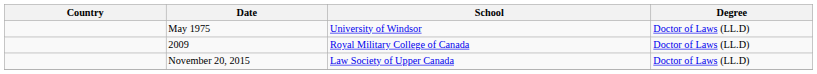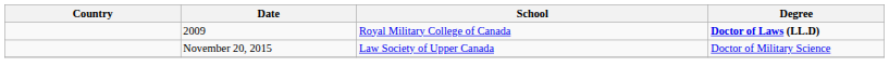- row: May 1975 | University of Windsor | Doctor of Laws (LL.D)
2009 | Degree: normal -> bold
November 20, 2015 | Degree: Doctor of Laws (LL.D) -> Doctor of Military Science
